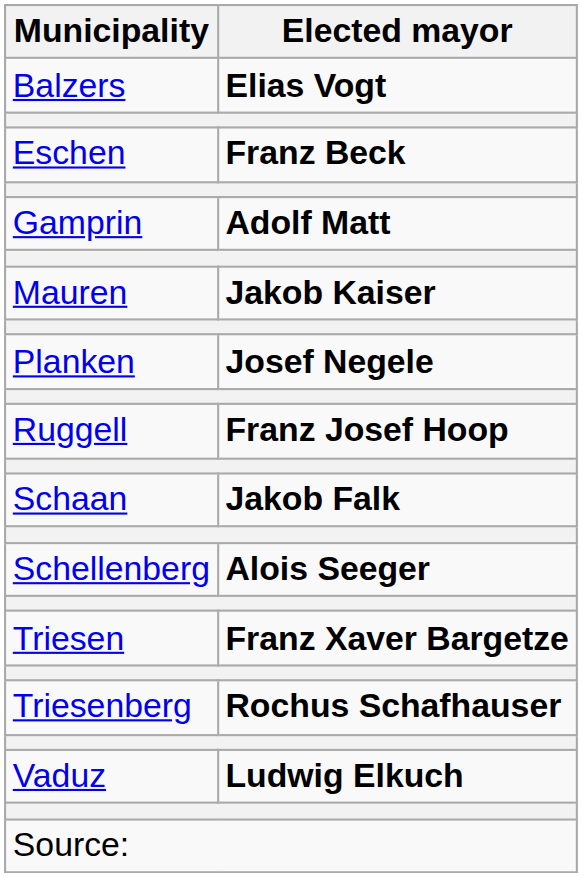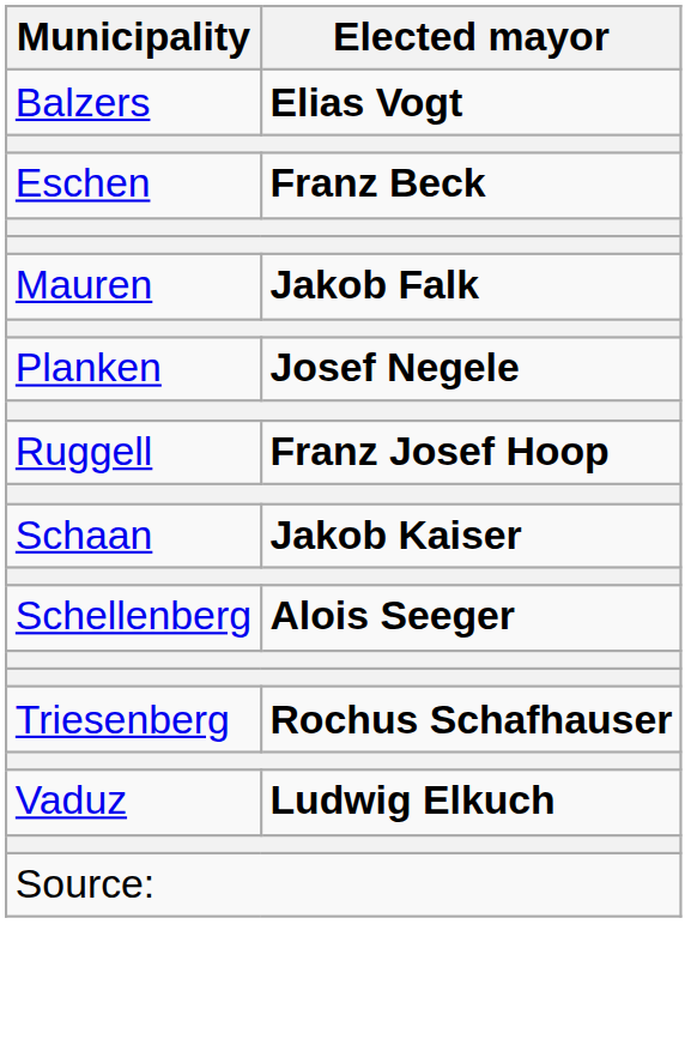- row: Gamprin | Adolf Matt
Mauren | Elected mayor: Jakob Kaiser -> Jakob Falk
Schaan | Elected mayor: Jakob Falk -> Jakob Kaiser
- row: Triesen | Franz Xaver Bargetze
